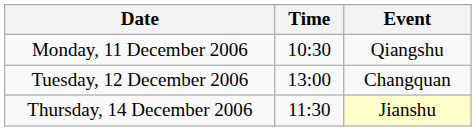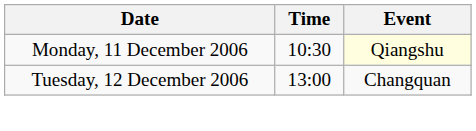Monday, 11 December 2006 | Event: no background -> lightyellow background
- row: Thursday, 14 December 2006 | 11:30 | Jianshu
